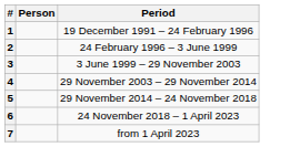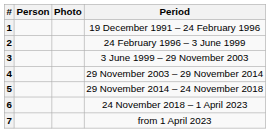+ column: Photo
